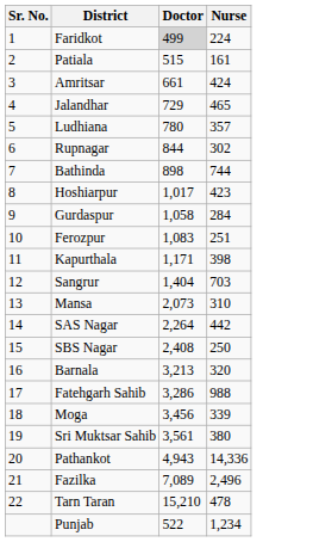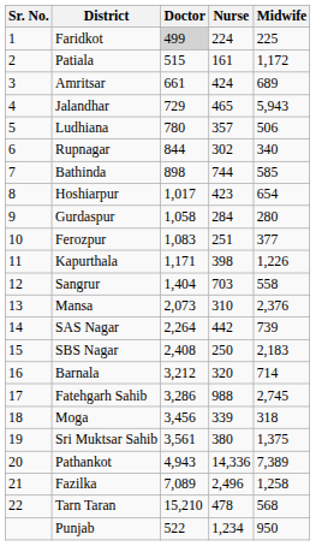+ column: Midwife | 225 | 1,172 | 689 | 5,943 | 506 | 340 | 585 | 654 | 280 | 377 | 1,226 | 558 | 2,376 | 739 | 2,183 | 714 | 2,745 | 318 | 1,375 | 7,389 | 1,258 | 568 | 950
Barnala | Doctor: 3,213 -> 3,212
